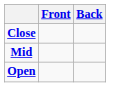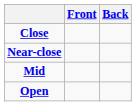+ row: Near-close
